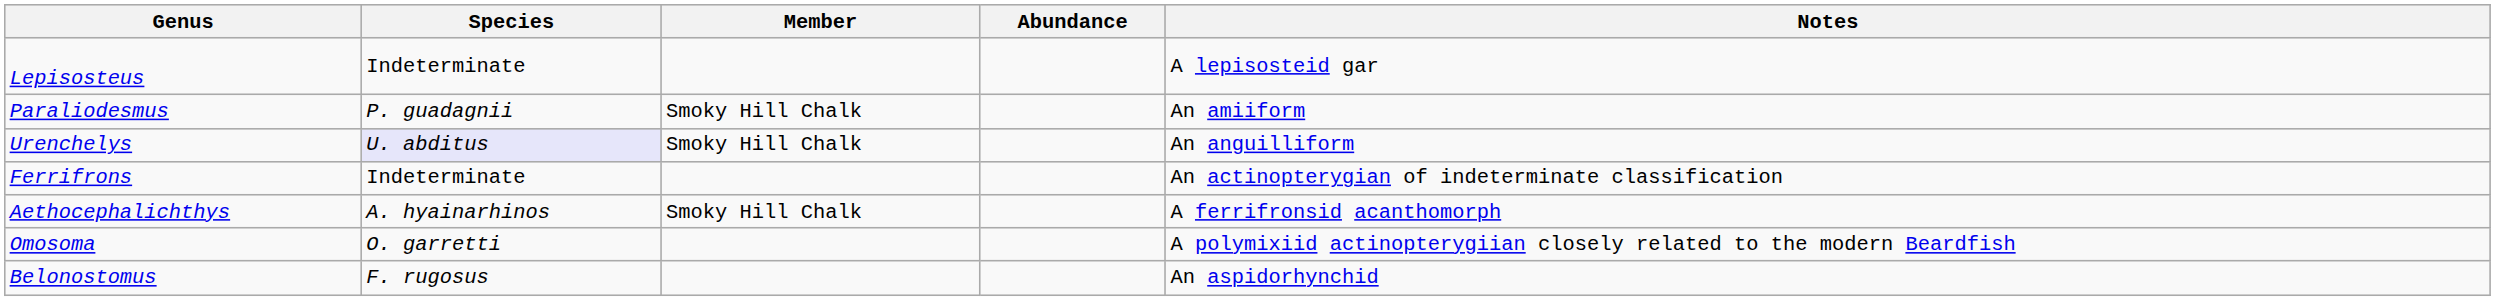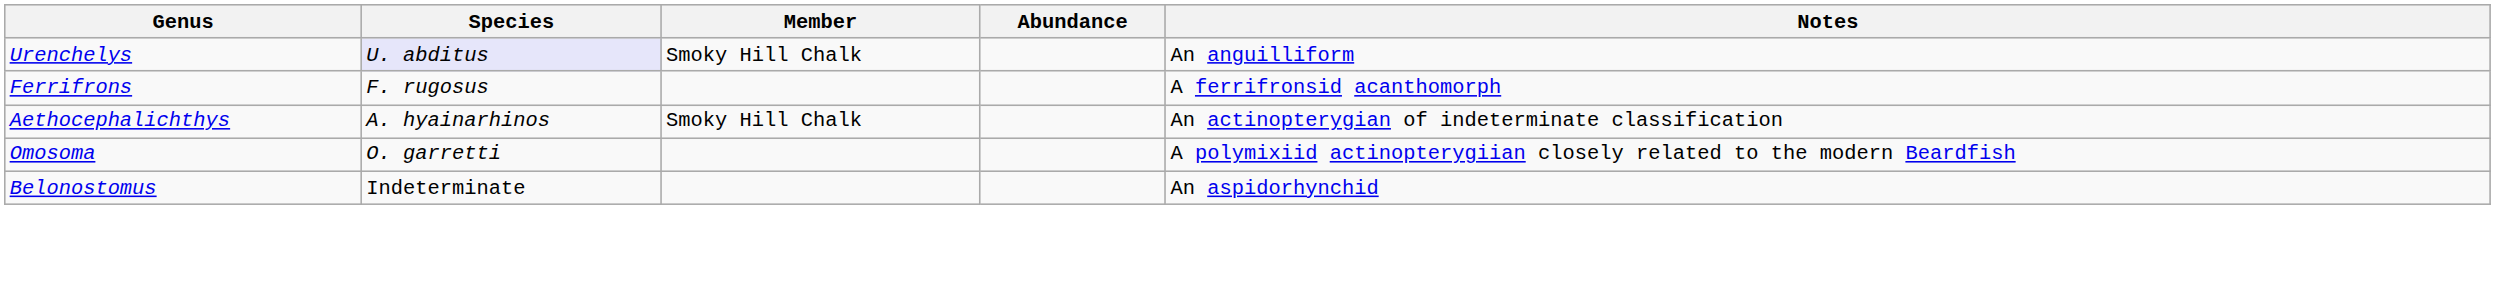- row: Lepisosteus | Indeterminate | A lepisosteid gar
- row: Paraliodesmus | P. guadagnii | Smoky Hill Chalk | An amiiform
Ferrifrons | Species: Indeterminate -> F. rugosus
Ferrifrons | Notes: An actinopterygian of indeterminate classification -> A ferrifronsid acanthomorph
Aethocephalichthys | Notes: A ferrifronsid acanthomorph -> An actinopterygian of indeterminate classification
Belonostomus | Species: F. rugosus -> Indeterminate
